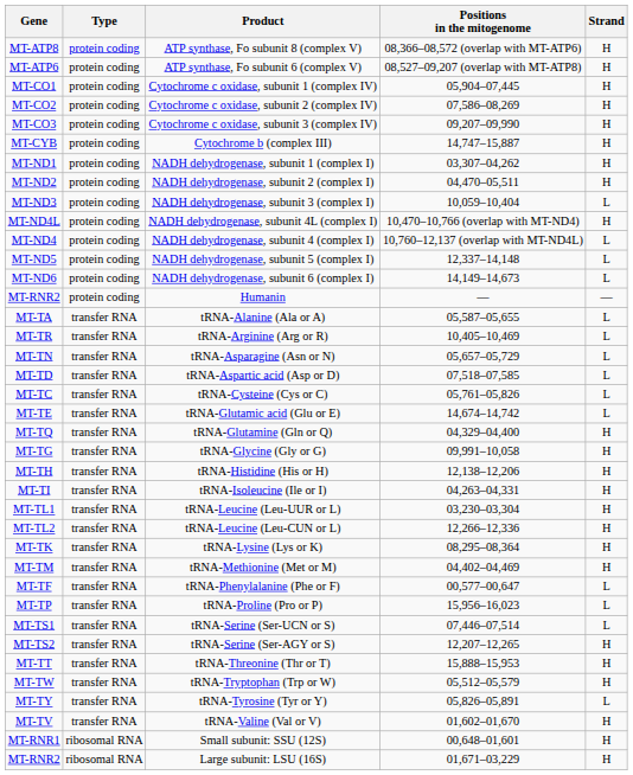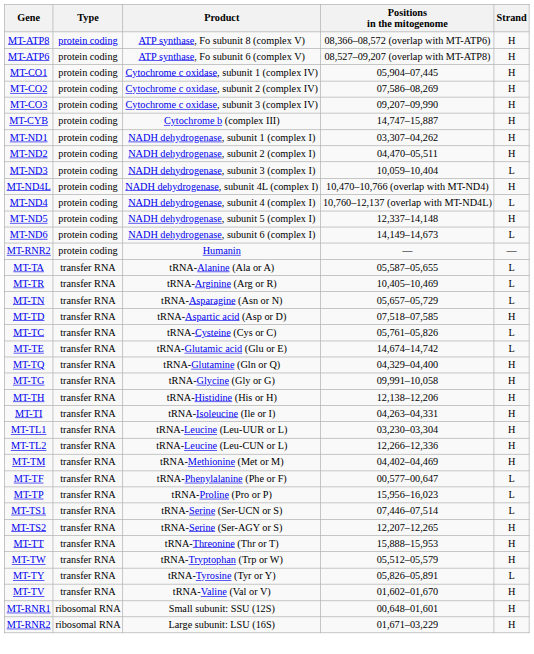NADH dehydrogenase, subunit 5 (complex I) | Strand: L -> H
tRNA-Aspartic acid (Asp or D) | Strand: L -> H
- row: MT-TK | transfer RNA | tRNA-Lysine (Lys or K) | 08,295–08,364 | H
